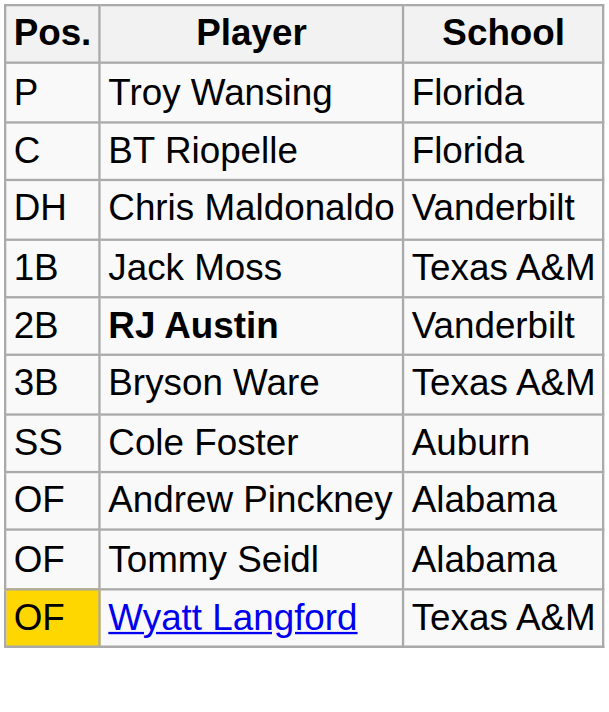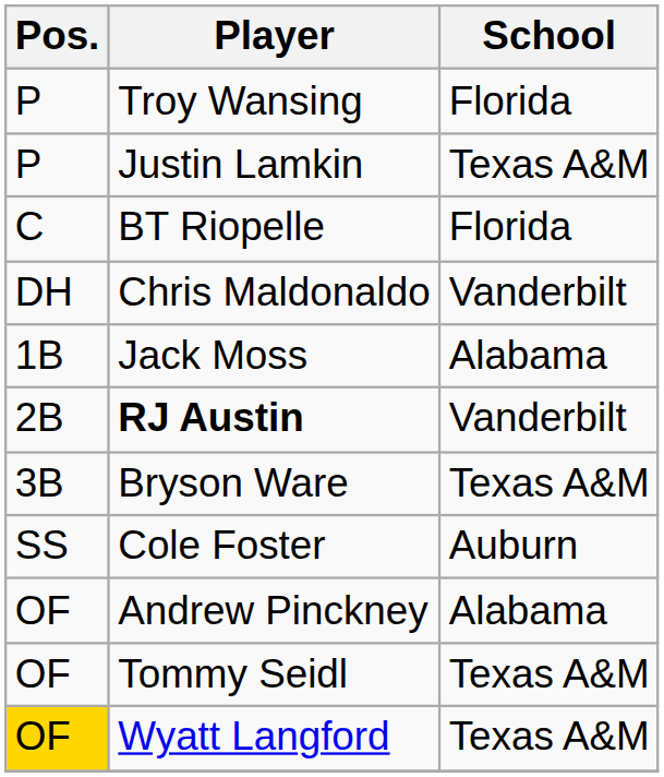+ row: P | Justin Lamkin | Texas A&M
Jack Moss | School: Texas A&M -> Alabama
Tommy Seidl | School: Alabama -> Texas A&M
